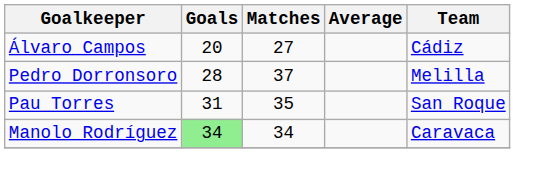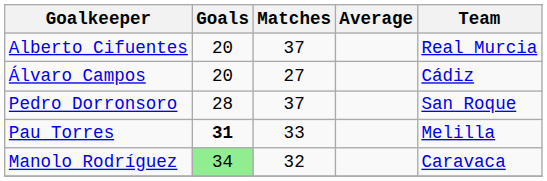+ row: Alberto Cifuentes | 20 | 37 | Real Murcia
Pedro Dorronsoro | Team: Melilla -> San Roque
Pau Torres | Goals: normal -> bold
Pau Torres | Matches: 35 -> 33
Pau Torres | Team: San Roque -> Melilla
Manolo Rodríguez | Matches: 34 -> 32
